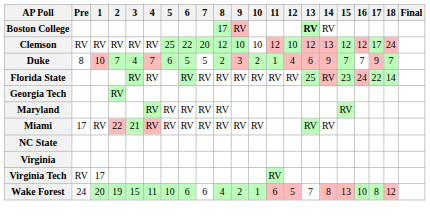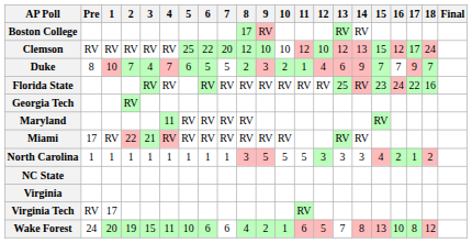Boston College | 13: bold -> normal
Clemson | 15: 12 -> 15
Florida State | 18: 14 -> 16
Maryland | 4: RV -> 11
+ row: North Carolina | 1 | 1 | 1 | 1 | 1 | 1 | 1 | 1 | 3 | 5 | 5 | 5 | 3 | 3 | 3 | 4 | 2 | 1 | 2
